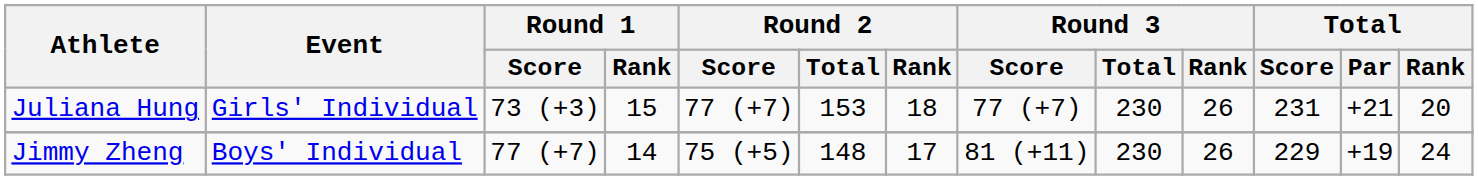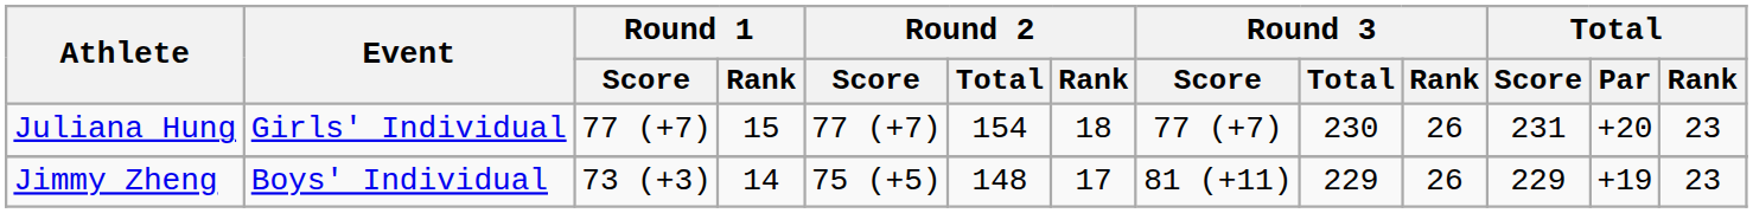Juliana Hung | Round 1 / Score: 73 (+3) -> 77 (+7)
Juliana Hung | Round 2 / Total: 153 -> 154
Juliana Hung | Total / Par: +21 -> +20
Juliana Hung | Total / Rank: 20 -> 23
Jimmy Zheng | Round 1 / Score: 77 (+7) -> 73 (+3)
Jimmy Zheng | Round 3 / Total: 230 -> 229
Jimmy Zheng | Total / Rank: 24 -> 23
